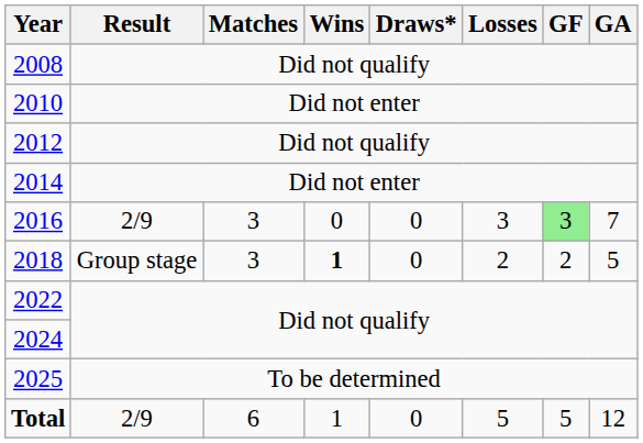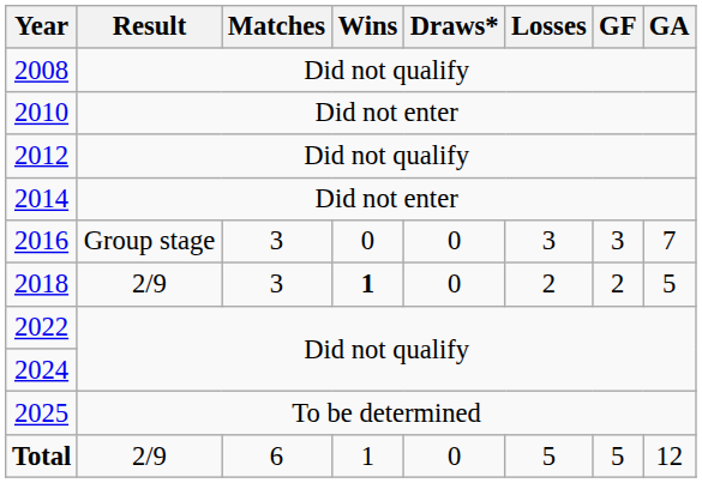2016 | Result: 2/9 -> Group stage
2016 | GF: lightgreen background -> no background
2018 | Result: Group stage -> 2/9
